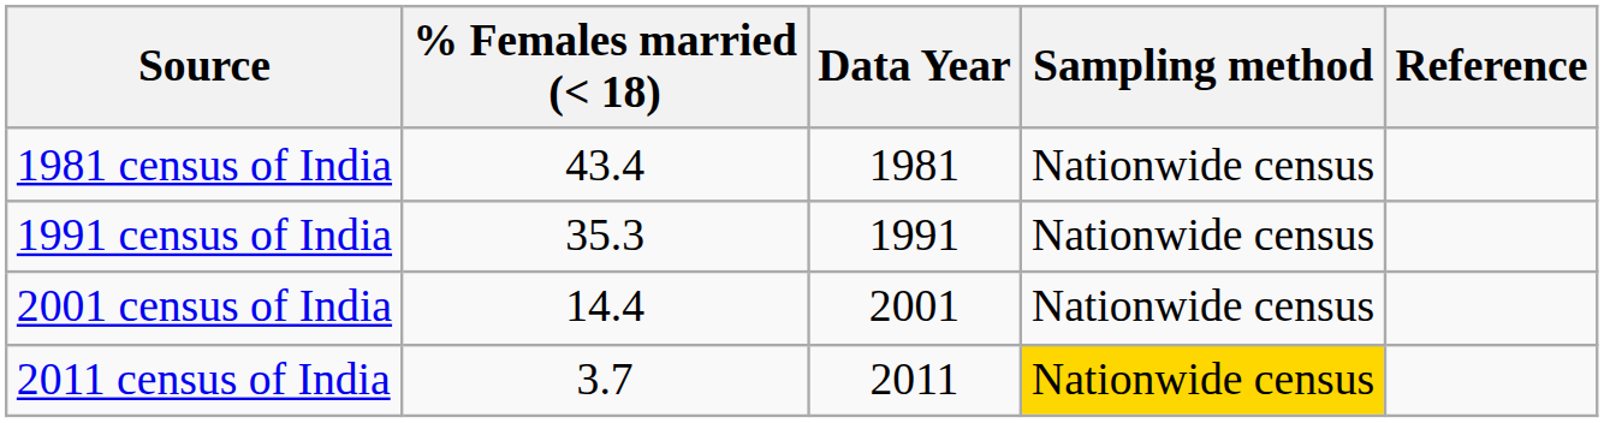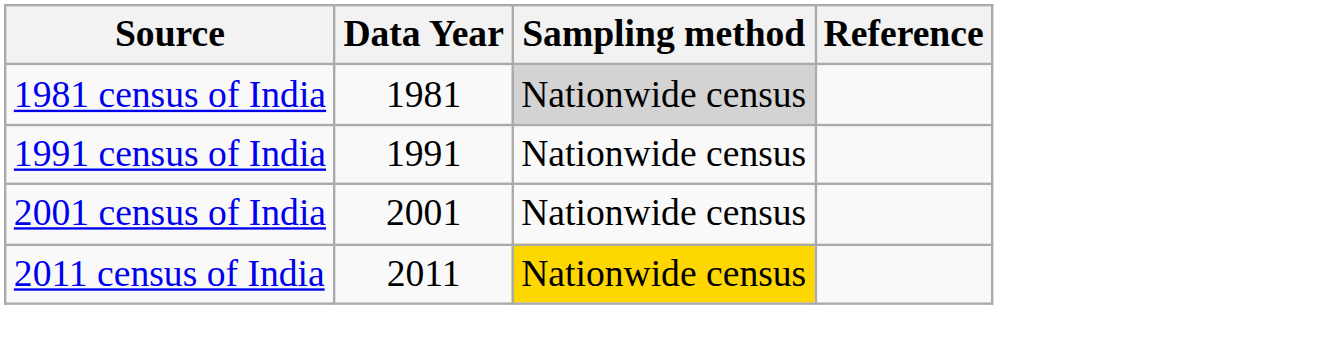- column: % Females married (< 18) | 43.4 | 35.3 | 14.4 | 3.7
1981 census of India | Sampling method: no background -> lightgrey background
